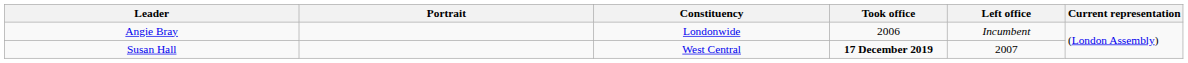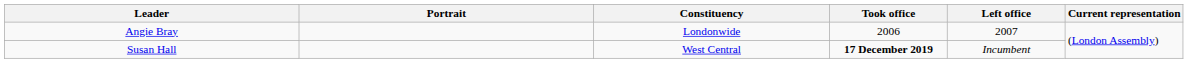Angie Bray | Left office: Incumbent -> 2007
Susan Hall | Left office: 2007 -> Incumbent
